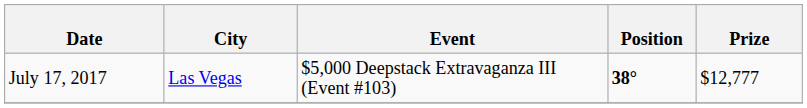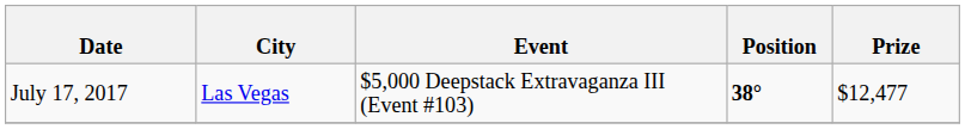July 17, 2017 | Prize: $12,777 -> $12,477
